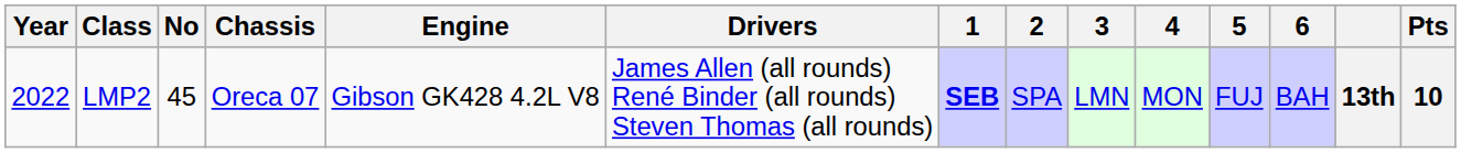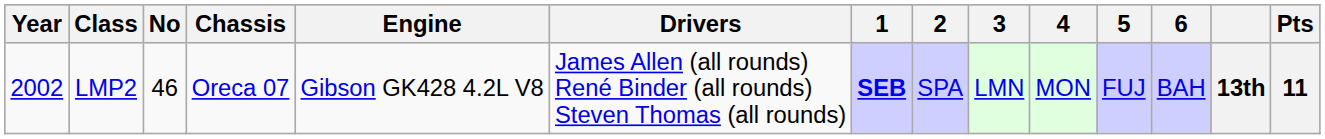LMP2 | Year: 2022 -> 2002
LMP2 | No: 45 -> 46
LMP2 | Pts: 10 -> 11
